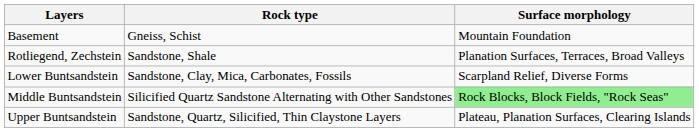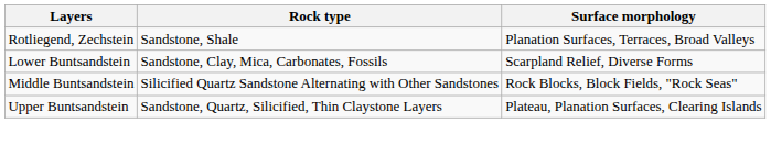- row: Basement | Gneiss, Schist | Mountain Foundation
Middle Buntsandstein | Surface morphology: lightgreen background -> no background
